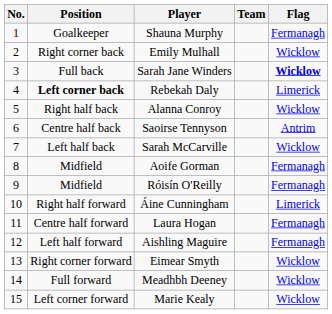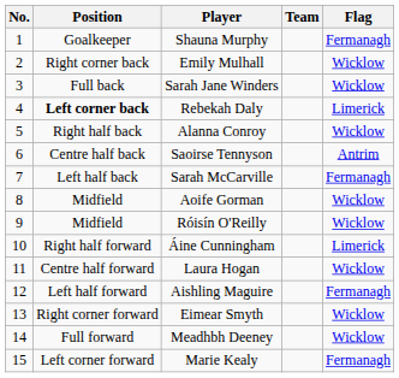Sarah Jane Winders | Flag: bold -> normal
Sarah McCarville | Flag: Wicklow -> Fermanagh
Aoife Gorman | Flag: Fermanagh -> Wicklow
Róisín O'Reilly | Flag: Fermanagh -> Wicklow
Laura Hogan | Flag: Fermanagh -> Wicklow
Marie Kealy | Flag: Wicklow -> Fermanagh
